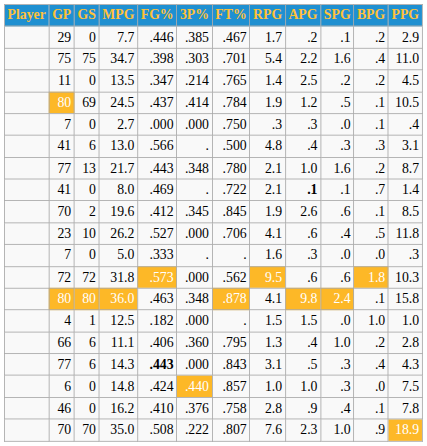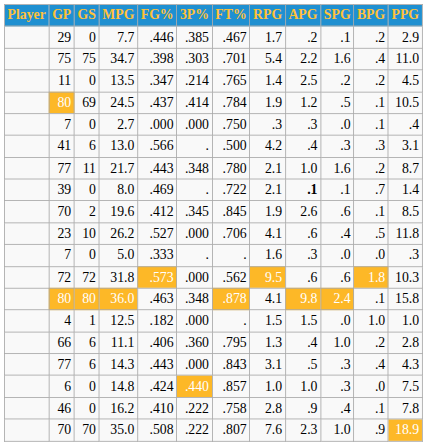13.0 | RPG: 4.8 -> 4.2
21.7 | GS: 13 -> 11
8.0 | GP: 41 -> 39
14.3 | FG%: bold -> normal
16.2 | 3P%: .376 -> .222
